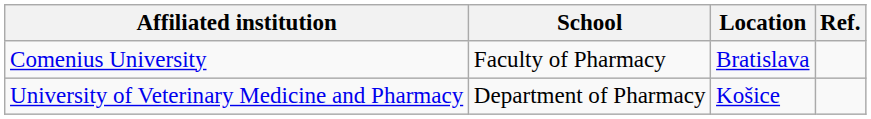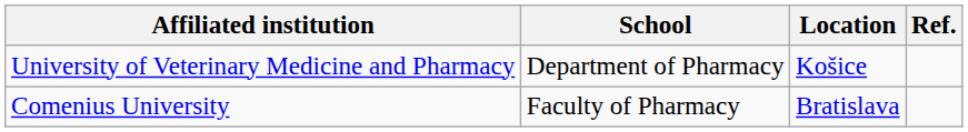rows swapped: Comenius University <-> University of Veterinary Medicine and Pharmacy
